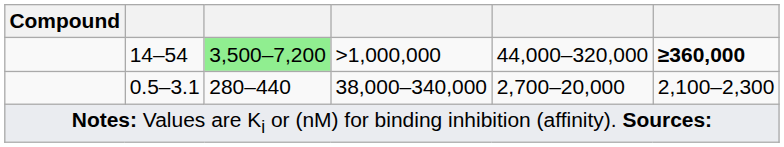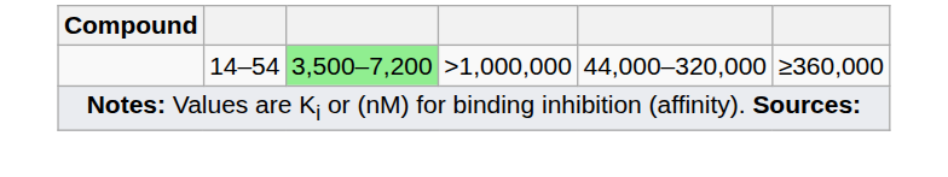14–54 | column 6: bold -> normal
- row: 0.5–3.1 | 280–440 | 38,000–340,000 | 2,700–20,000 | 2,100–2,300
